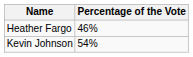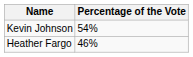rows swapped: Kevin Johnson <-> Heather Fargo
